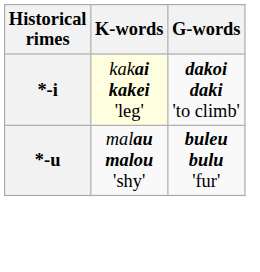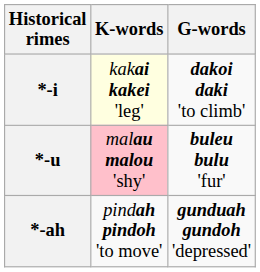*-u | K-words: no background -> pink background
+ row: *-ah | pindah pindoh 'to move' | gunduah gundoh 'depressed'
